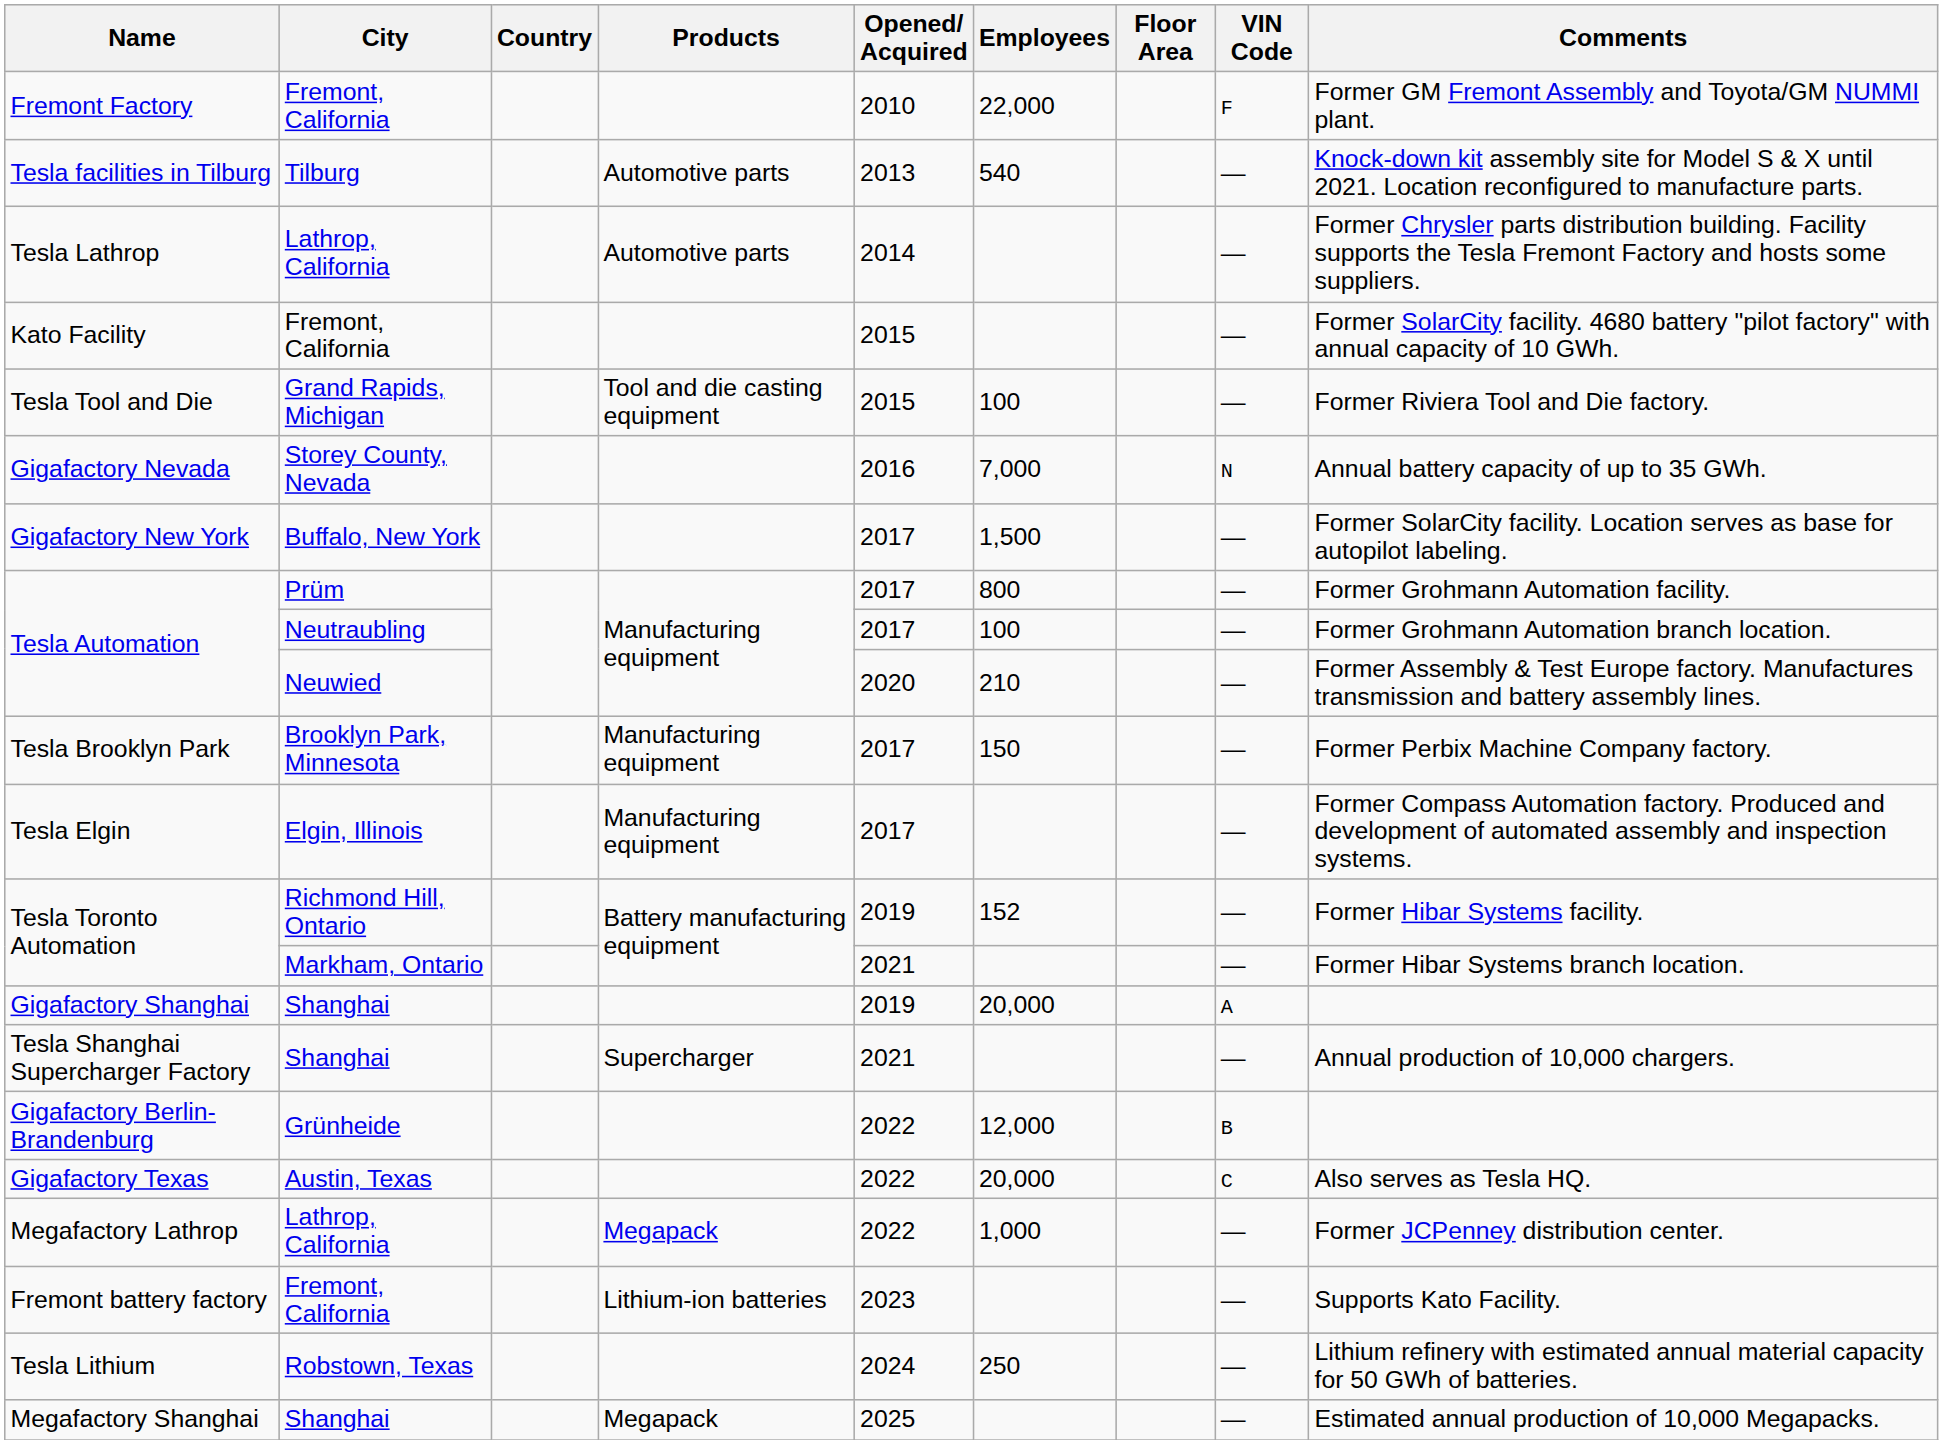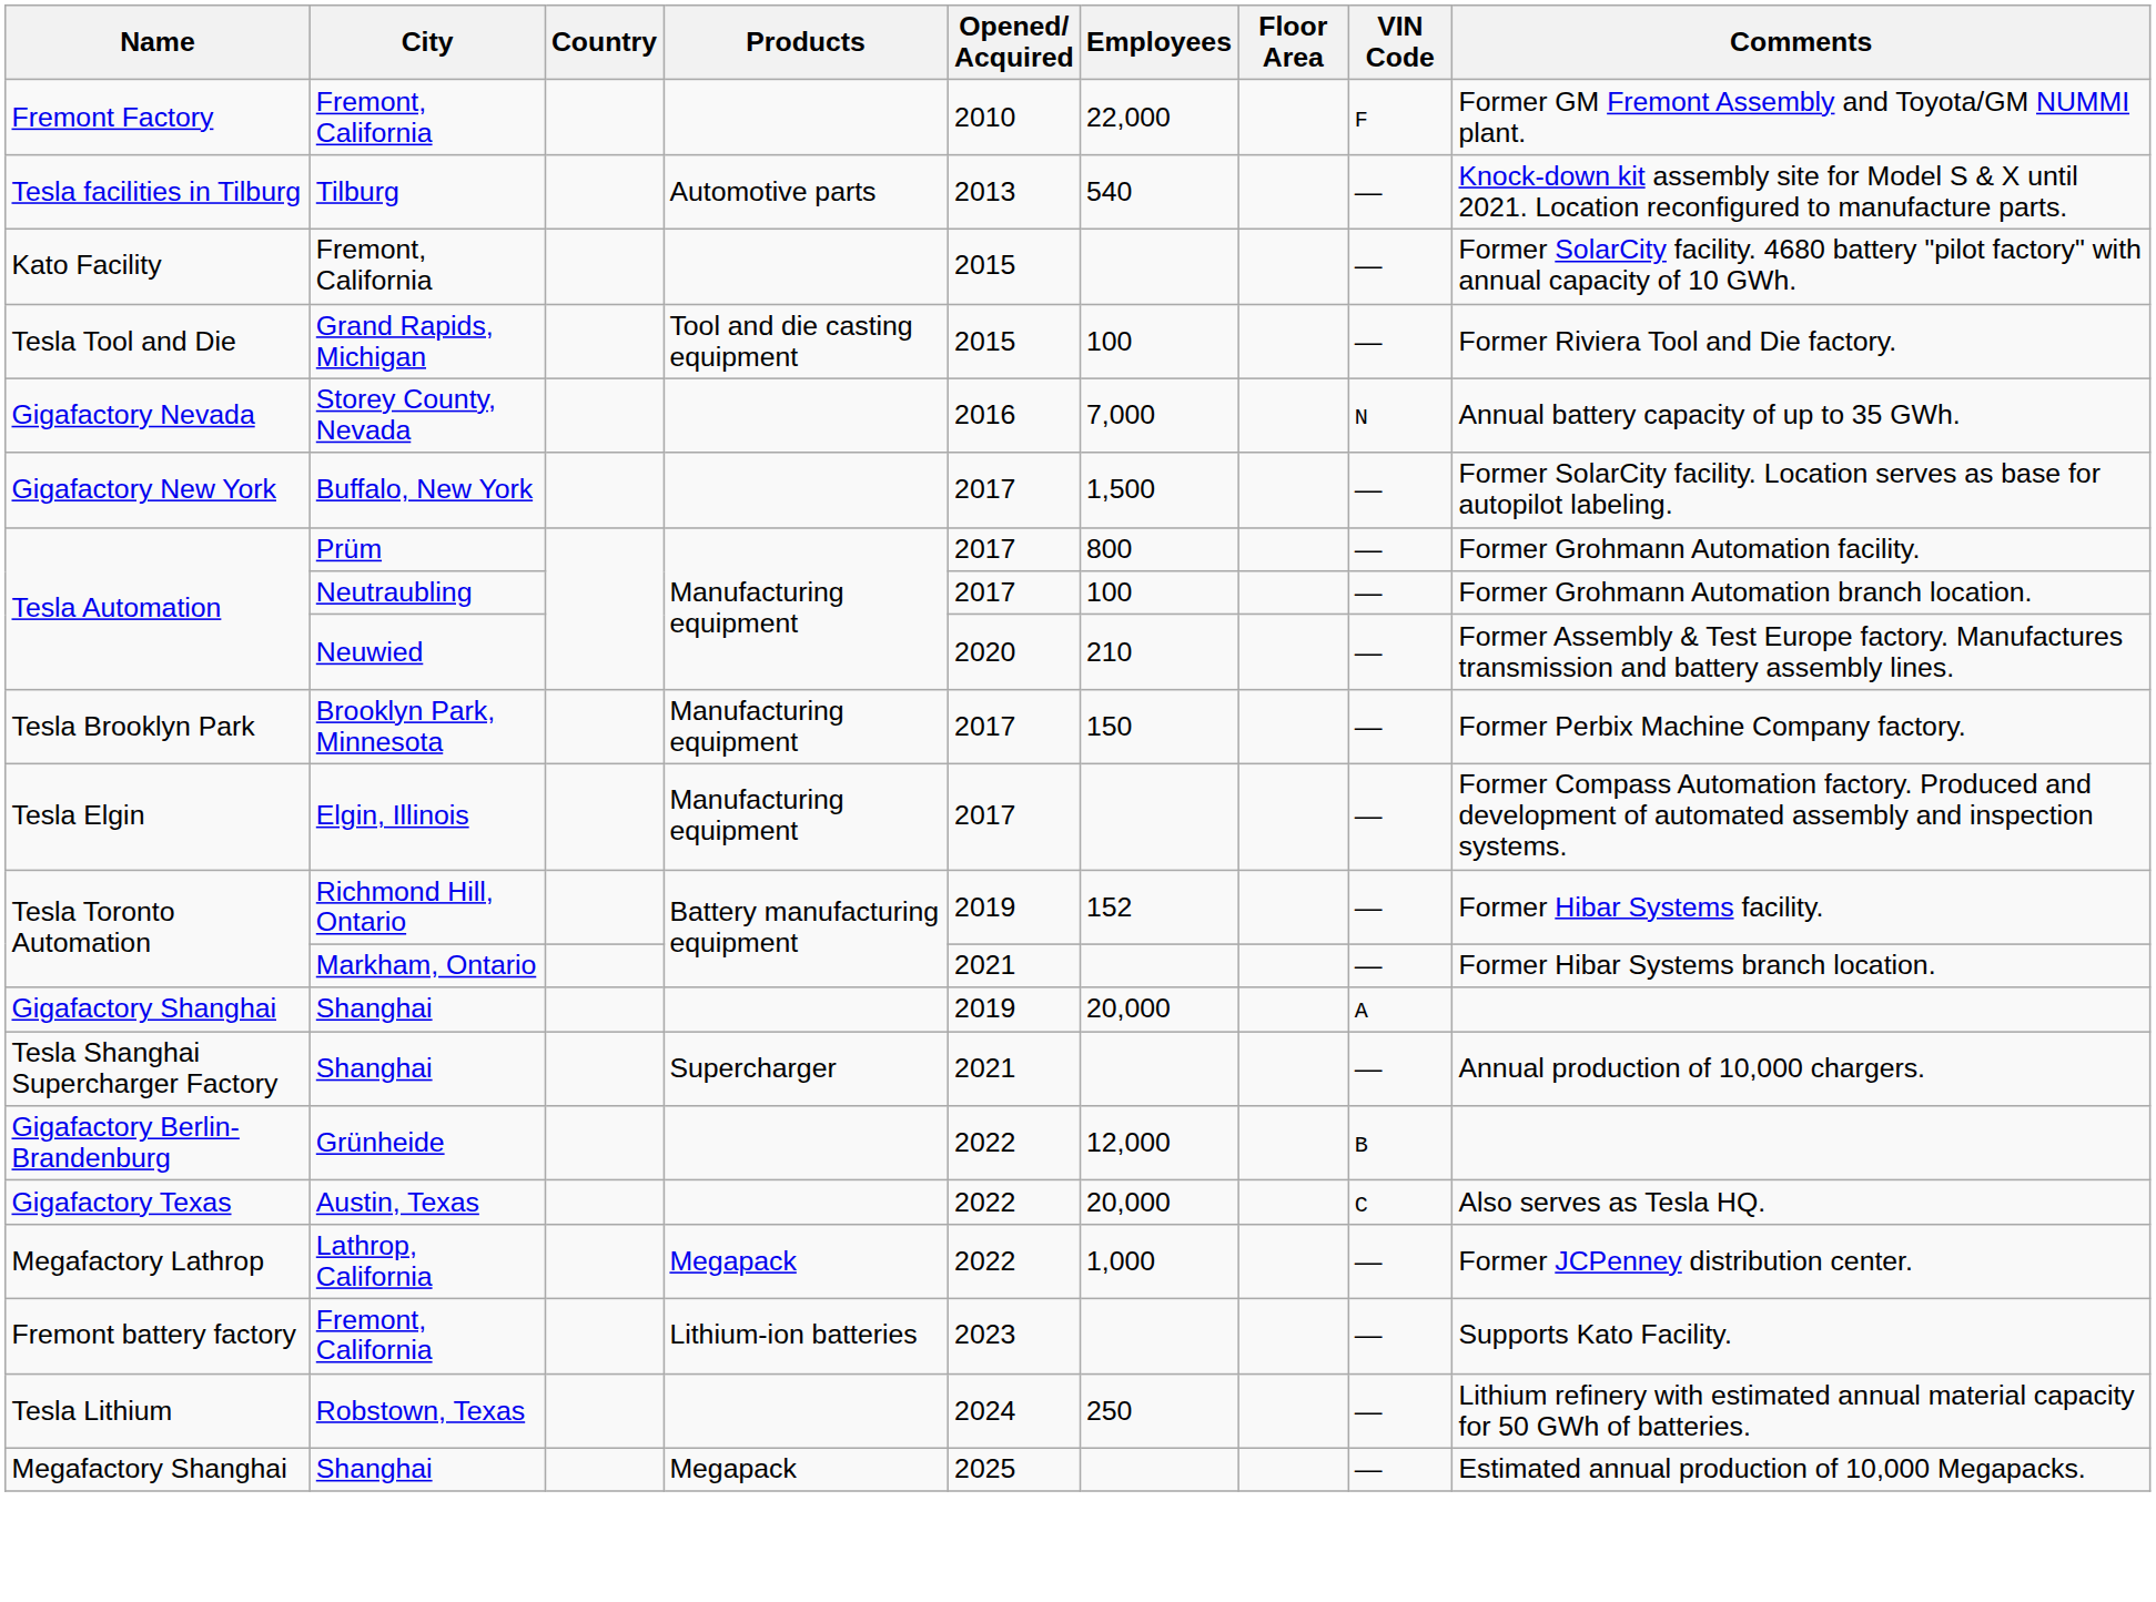- row: Tesla Lathrop | Lathrop, California | Automotive parts | 2014 | — | Former Chrysler parts distribution building. Facility supports the Tesla Fremont Factory and hosts some suppliers.
